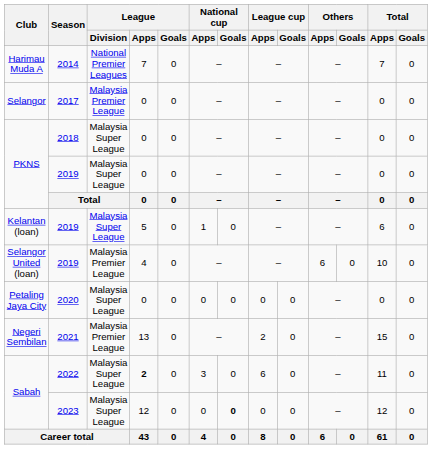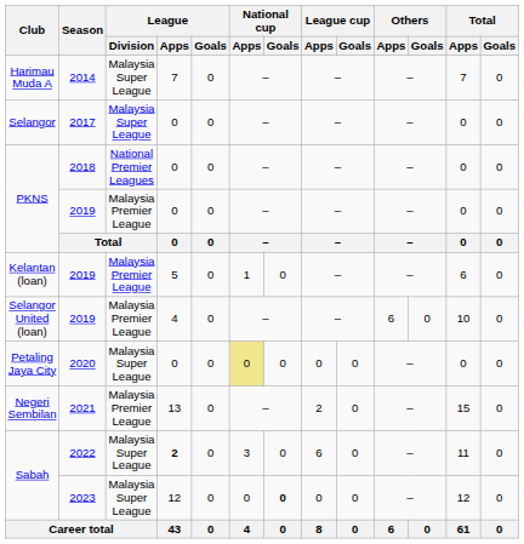Harimau Muda A | League / Division: National Premier Leagues -> Malaysia Super League
Selangor | League / Division: Malaysia Premier League -> Malaysia Super League
PKNS / 2018 | League / Division: Malaysia Super League -> National Premier Leagues
PKNS / 2019 | League / Division: Malaysia Super League -> Malaysia Premier League
Kelantan (loan) | League / Division: Malaysia Super League -> Malaysia Premier League
Petaling Jaya City | National cup / Apps: no background -> khaki background
